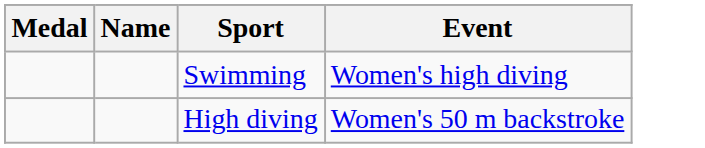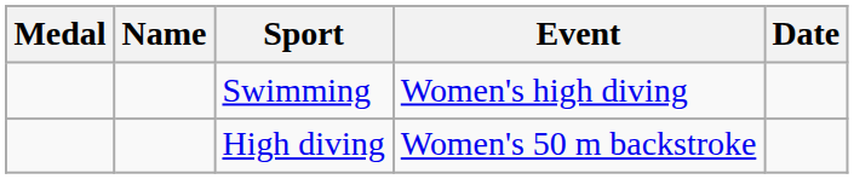+ column: Date
